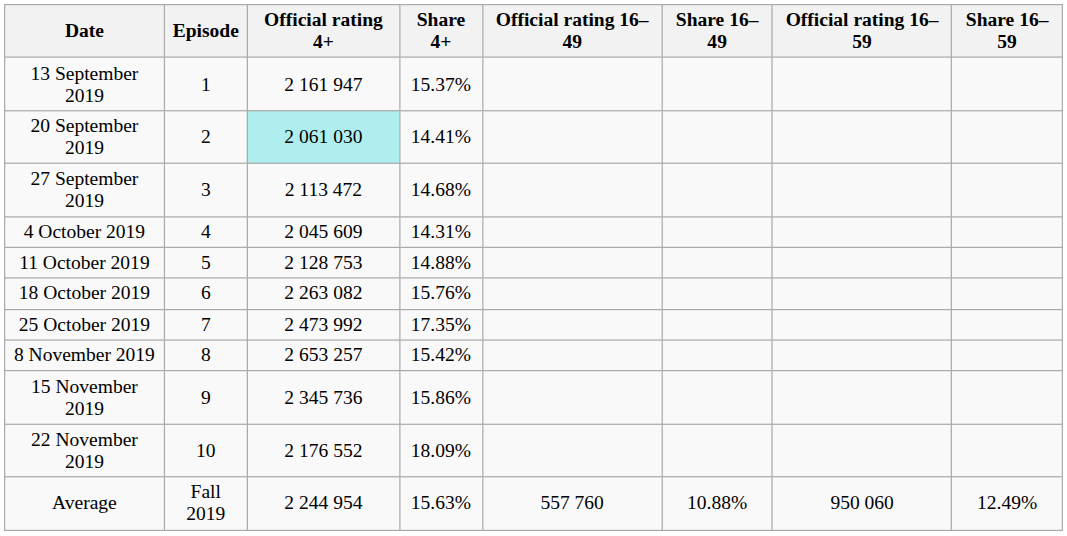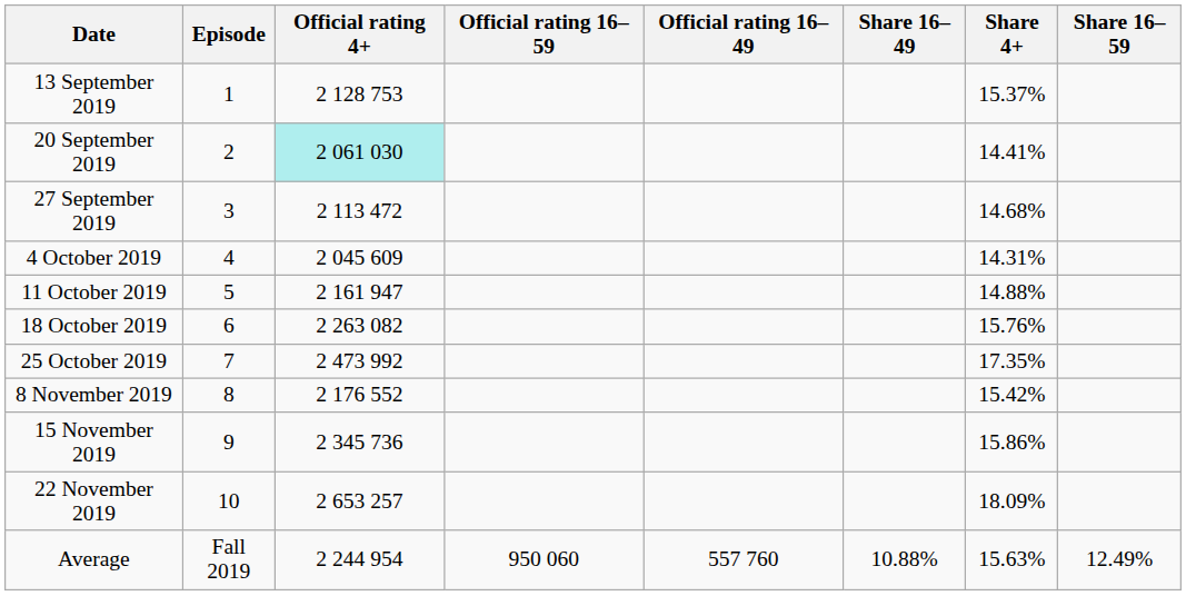columns swapped: Share 4+ <-> Official rating 16–59
13 September 2019 | Official rating 4+: 2 161 947 -> 2 128 753
11 October 2019 | Official rating 4+: 2 128 753 -> 2 161 947
8 November 2019 | Official rating 4+: 2 653 257 -> 2 176 552
22 November 2019 | Official rating 4+: 2 176 552 -> 2 653 257
